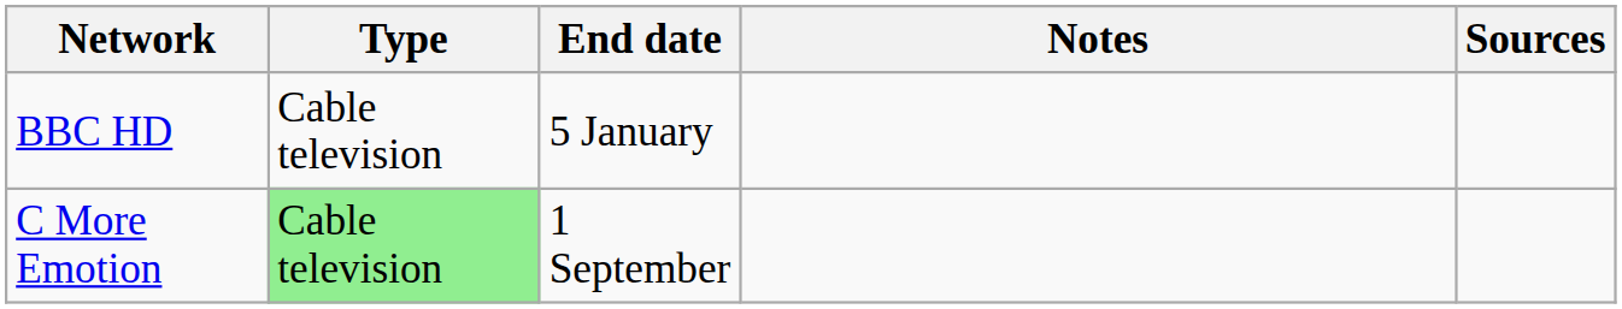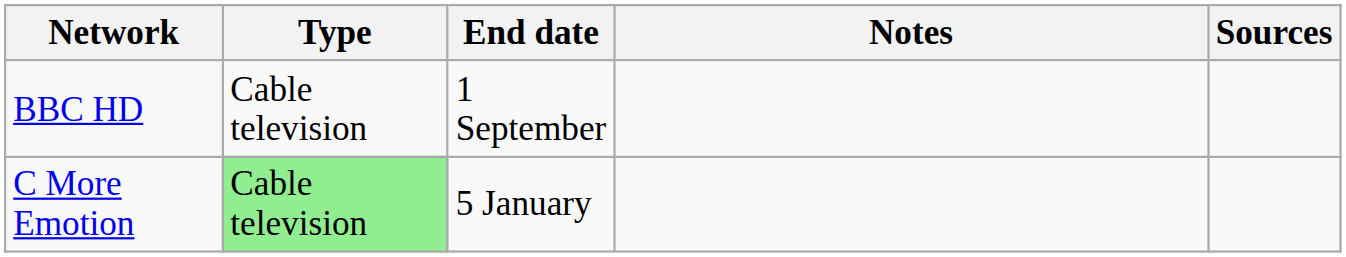BBC HD | End date: 5 January -> 1 September
C More Emotion | End date: 1 September -> 5 January
